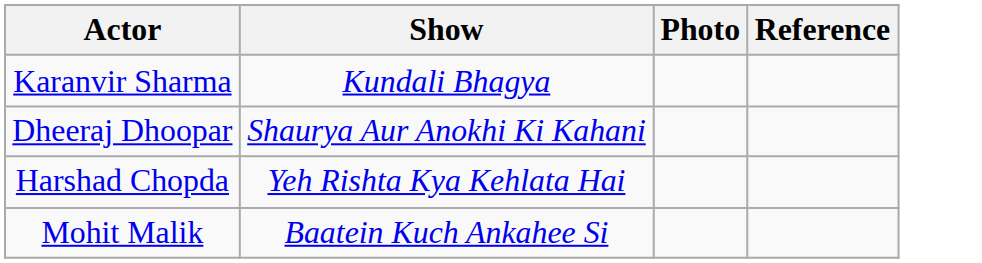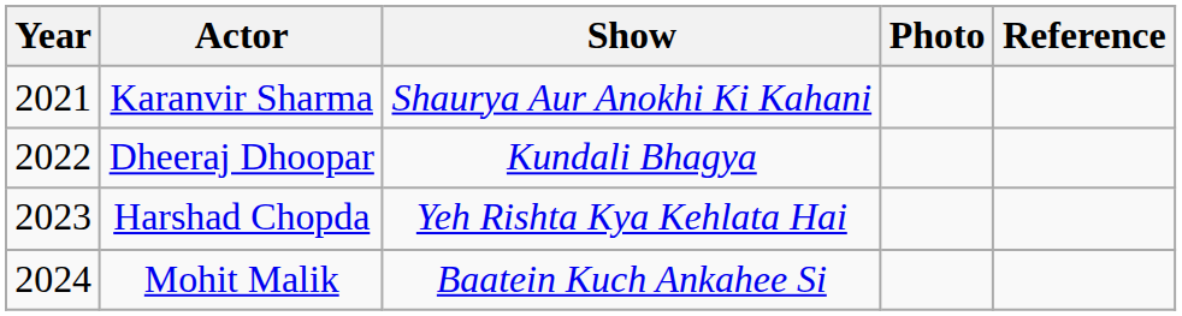+ column: Year | 2021 | 2022 | 2023 | 2024
Karanvir Sharma | Show: Kundali Bhagya -> Shaurya Aur Anokhi Ki Kahani
Dheeraj Dhoopar | Show: Shaurya Aur Anokhi Ki Kahani -> Kundali Bhagya
